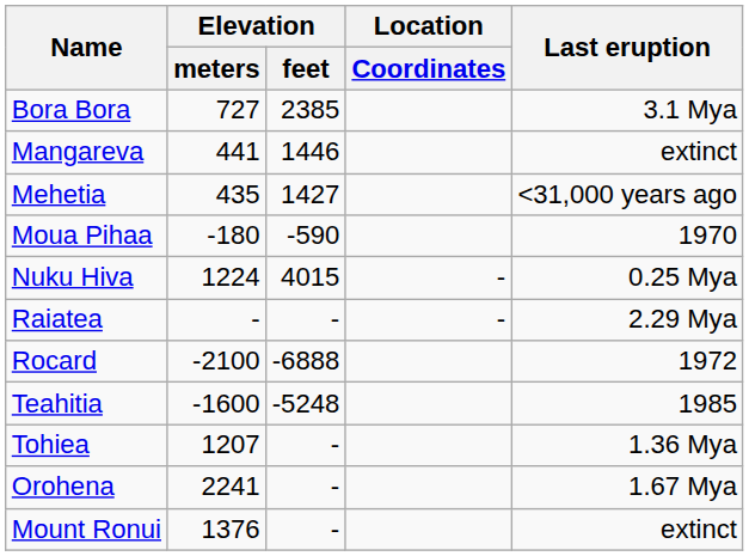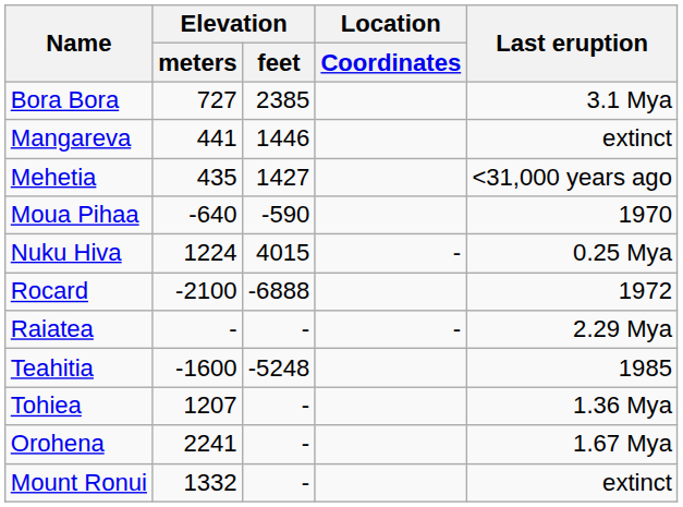Moua Pihaa | Elevation / meters: -180 -> -640
rows swapped: Raiatea <-> Rocard
Mount Ronui | Elevation / meters: 1376 -> 1332
